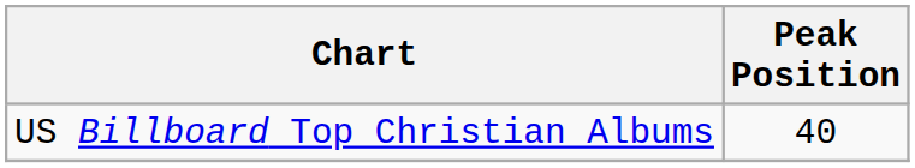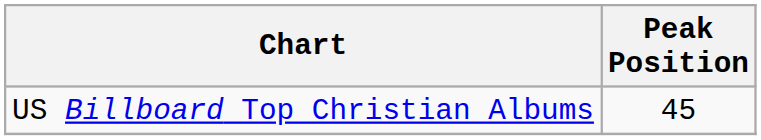US Billboard Top Christian Albums | Peak Position: 40 -> 45
